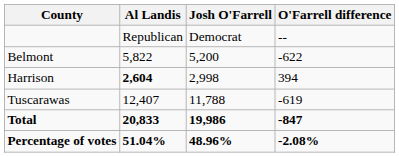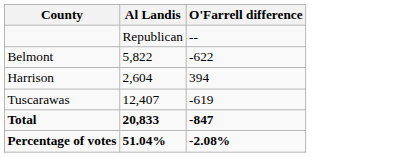- column: Josh O'Farrell | Democrat | 5,200 | 2,998 | 11,788 | 19,986 | 48.96%
Harrison | Al Landis: bold -> normal
